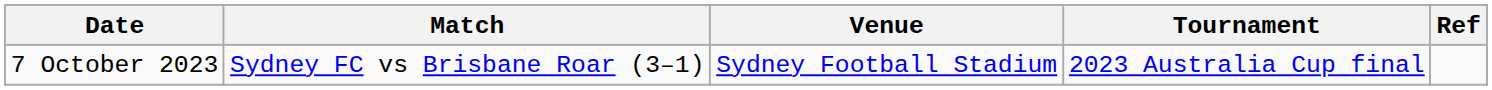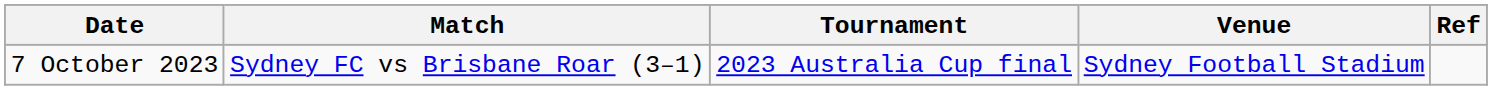columns swapped: Tournament <-> Venue
